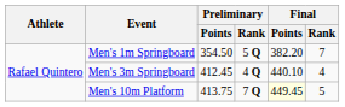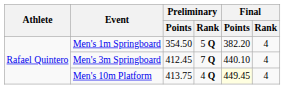Men's 1m Springboard | Final / Rank: 7 -> 4
Men's 3m Springboard | Preliminary / Rank: 4 Q -> 7 Q
Men's 10m Platform | Preliminary / Rank: 7 Q -> 4 Q
Men's 10m Platform | Final / Rank: 5 -> 4
